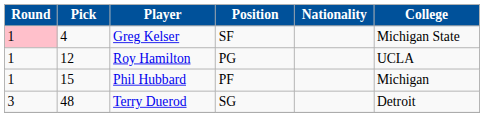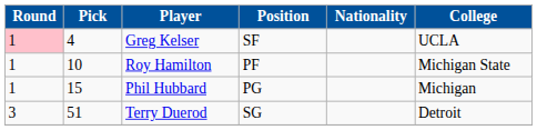Greg Kelser | College: Michigan State -> UCLA
Roy Hamilton | Pick: 12 -> 10
Roy Hamilton | Position: PG -> PF
Roy Hamilton | College: UCLA -> Michigan State
Phil Hubbard | Position: PF -> PG
Terry Duerod | Pick: 48 -> 51
